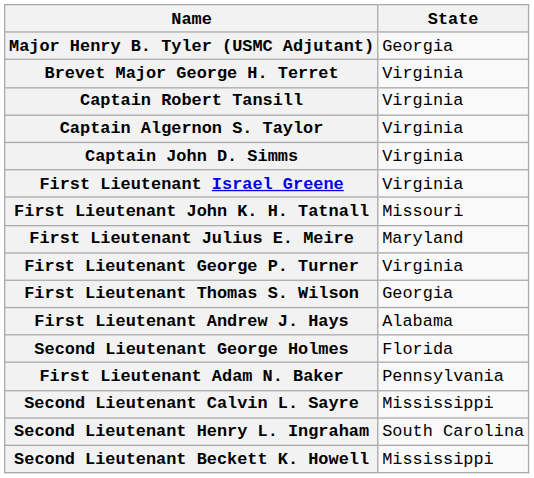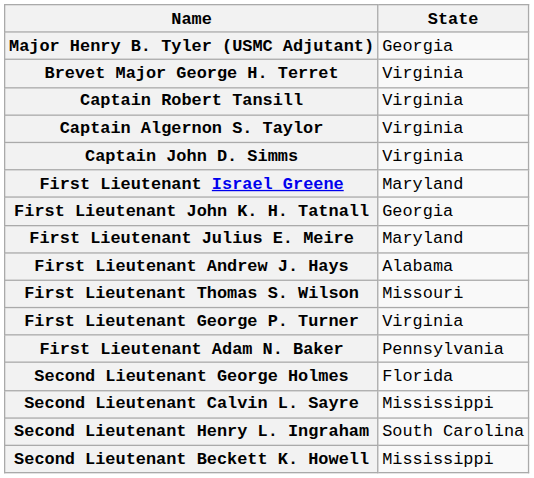First Lieutenant Israel Greene | State: Virginia -> Maryland
First Lieutenant John K. H. Tatnall | State: Missouri -> Georgia
rows swapped: First Lieutenant George P. Turner <-> First Lieutenant Andrew J. Hays
First Lieutenant Thomas S. Wilson | State: Georgia -> Missouri
rows swapped: First Lieutenant Adam N. Baker <-> Second Lieutenant George Holmes
